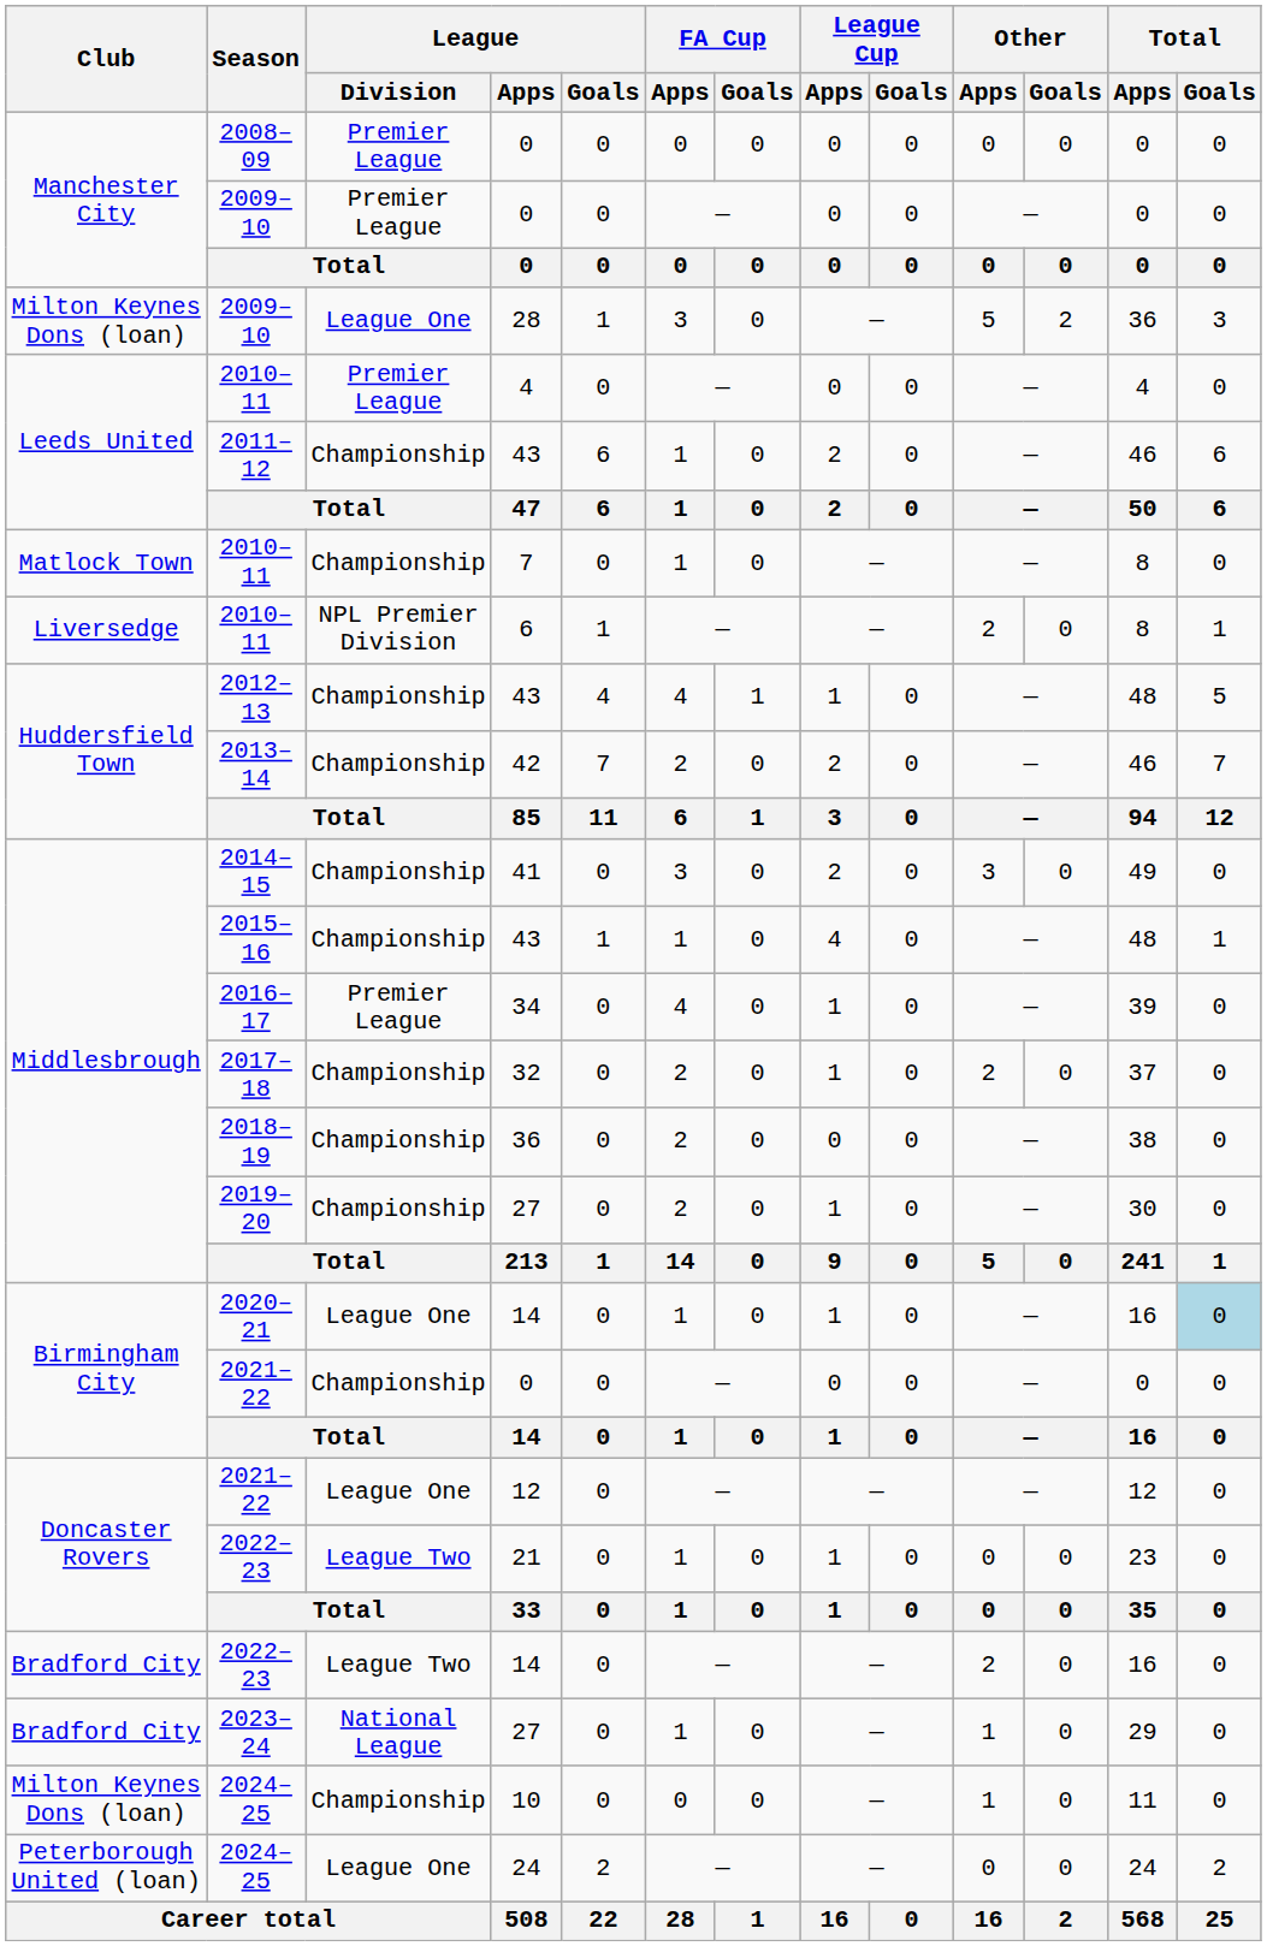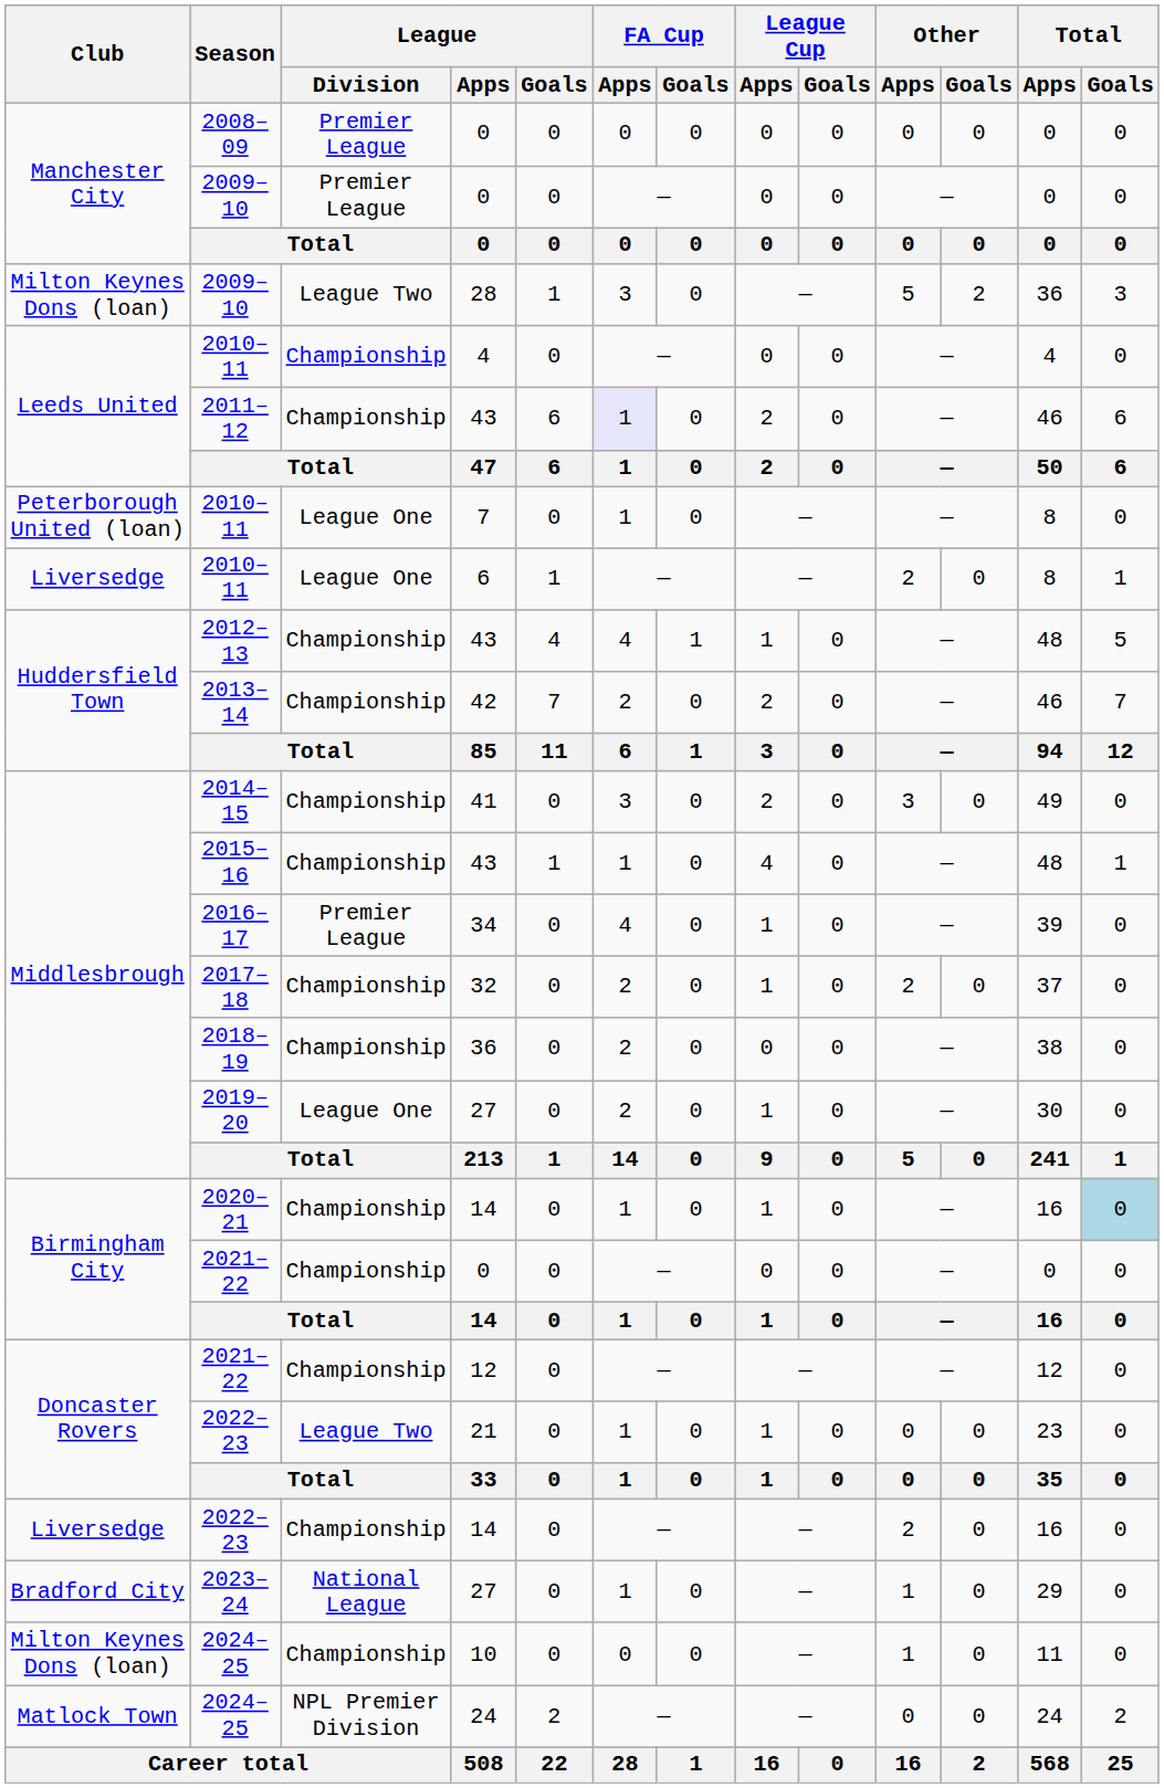2009–10 / 28 | League / Division: League One -> League Two
2010–11 / 4 | League / Division: Premier League -> Championship
2011–12 | FA Cup / Apps: no background -> lavender background
2010–11 / 7 | Club: Matlock Town -> Peterborough United (loan)
2010–11 / 7 | League / Division: Championship -> League One
2010–11 / 6 | League / Division: NPL Premier Division -> League One
2019–20 | League / Division: Championship -> League One
2020–21 | League / Division: League One -> Championship
2021–22 / 12 | League / Division: League One -> Championship
2022–23 / 14 | Club: Bradford City -> Liversedge
2022–23 / 14 | League / Division: League Two -> Championship
2024–25 / 24 | Club: Peterborough United (loan) -> Matlock Town
2024–25 / 24 | League / Division: League One -> NPL Premier Division
